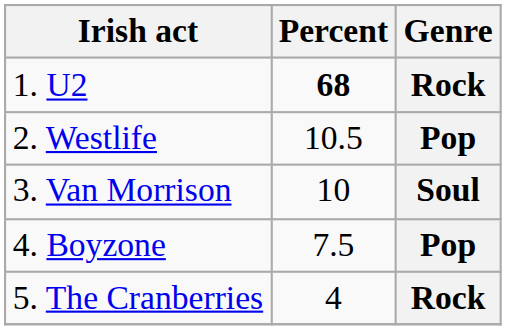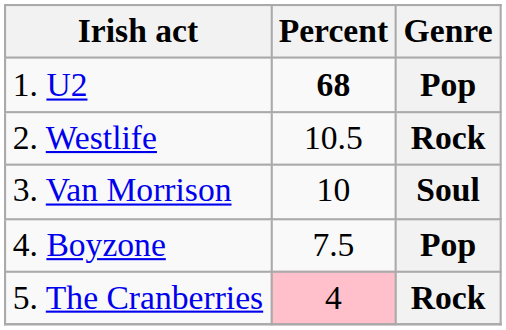1. U2 | Genre: Rock -> Pop
2. Westlife | Genre: Pop -> Rock
5. The Cranberries | Percent: no background -> pink background
